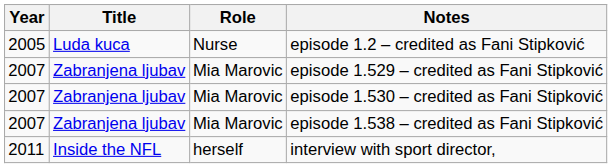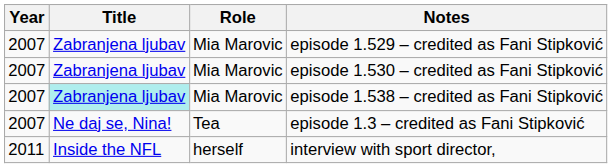- row: 2005 | Luda kuca | Nurse | episode 1.2 – credited as Fani Stipković
episode 1.538 – credited as Fani Stipković | Title: no background -> paleturquoise background
+ row: 2007 | Ne daj se, Nina! | Tea | episode 1.3 – credited as Fani Stipković
